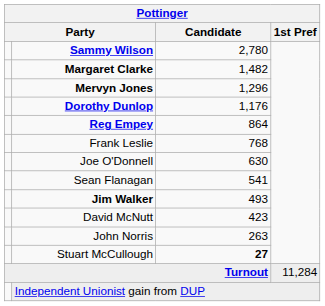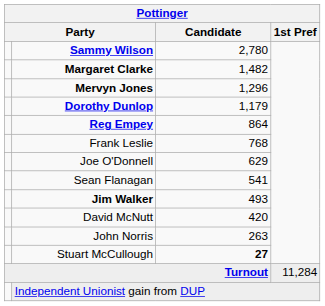Dorothy Dunlop | Candidate: 1,176 -> 1,179
Joe O'Donnell | Candidate: 630 -> 629
David McNutt | Candidate: 423 -> 420
